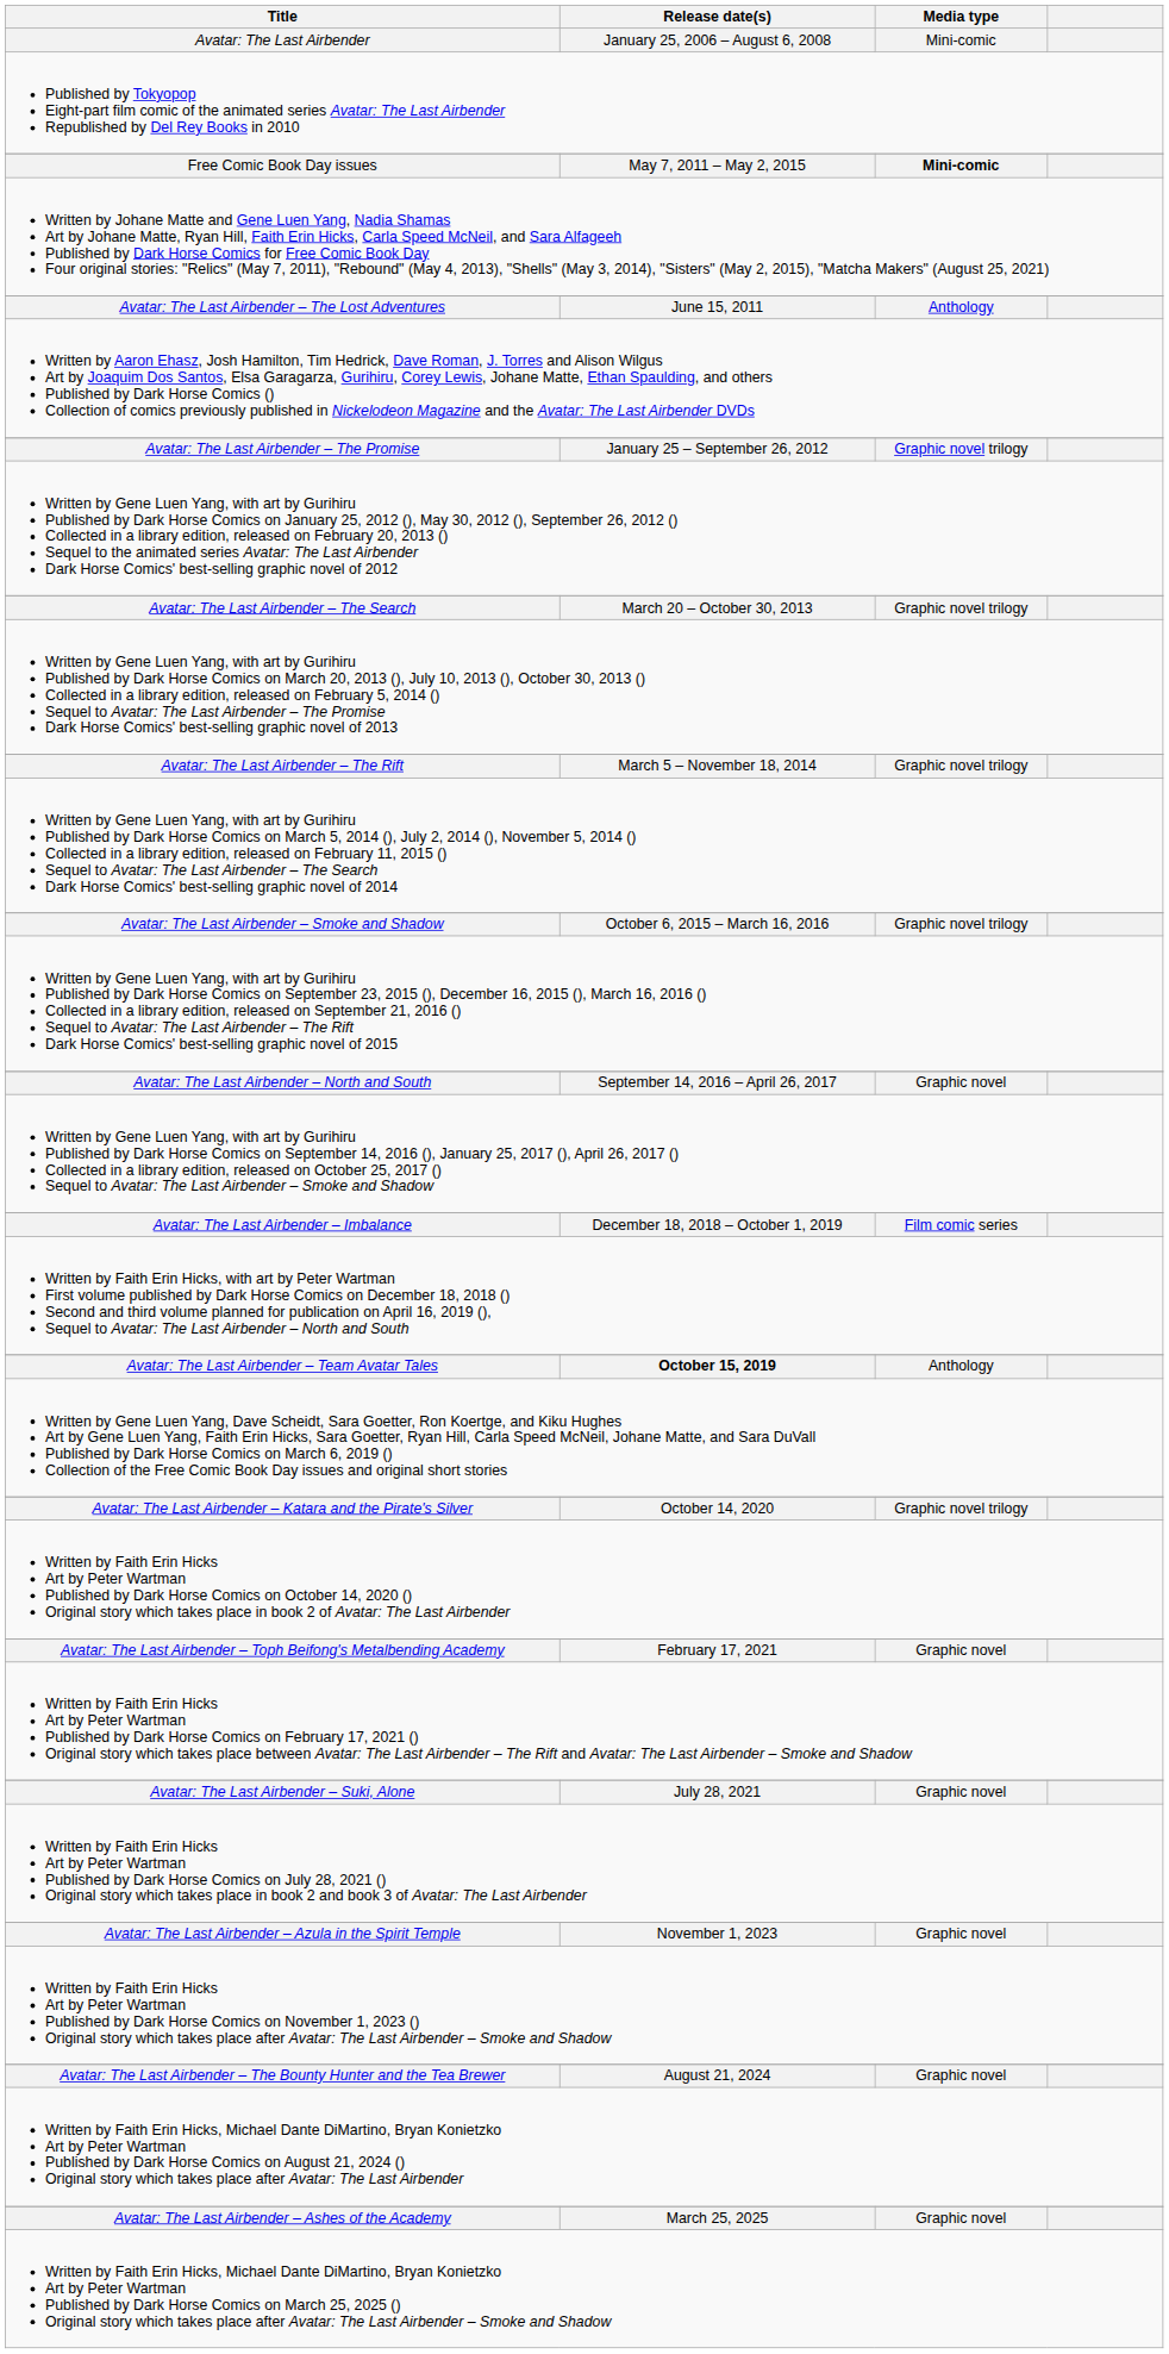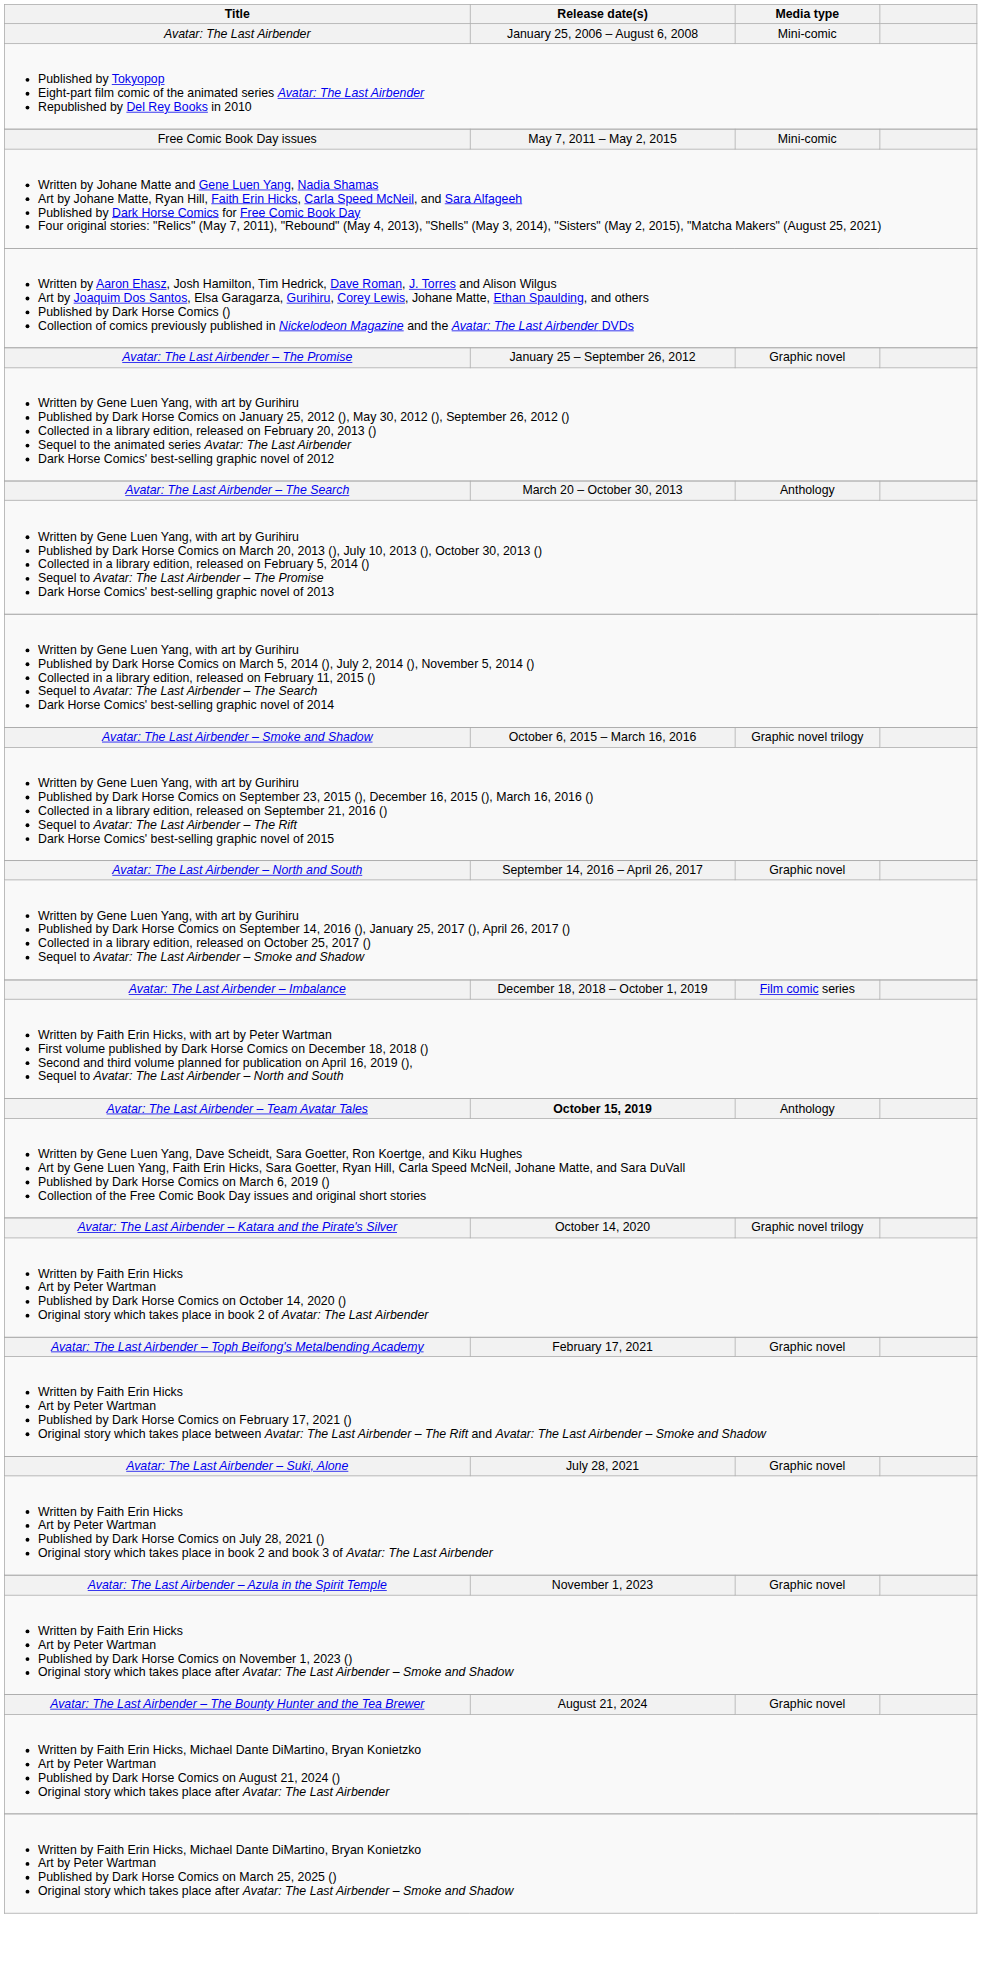Free Comic Book Day issues | Media type: bold -> normal
- row: Avatar: The Last Airbender – The Lost Adventures | June 15, 2011 | Anthology
Avatar: The Last Airbender – The Promise | Media type: Graphic novel trilogy -> Graphic novel
Avatar: The Last Airbender – The Search | Media type: Graphic novel trilogy -> Anthology
- row: Avatar: The Last Airbender – The Rift | March 5 – November 18, 2014 | Graphic novel trilogy
- row: Avatar: The Last Airbender – Ashes of the Academy | March 25, 2025 | Graphic novel
